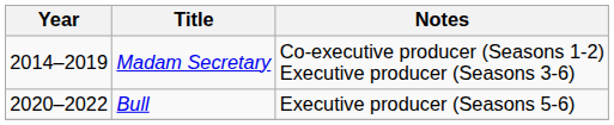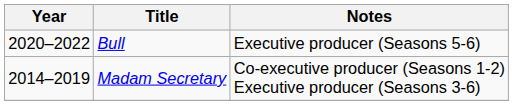rows swapped: Madam Secretary <-> Bull
